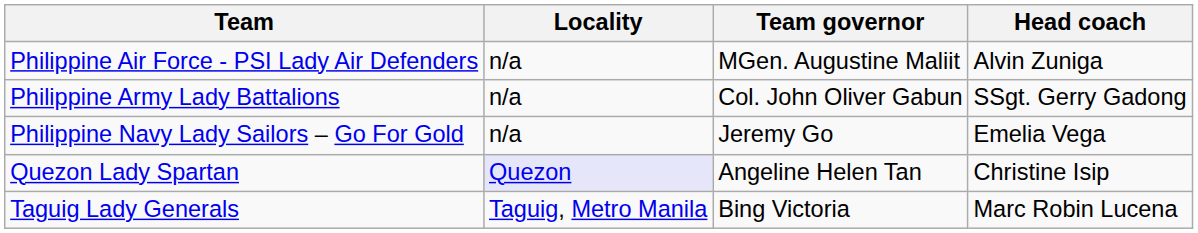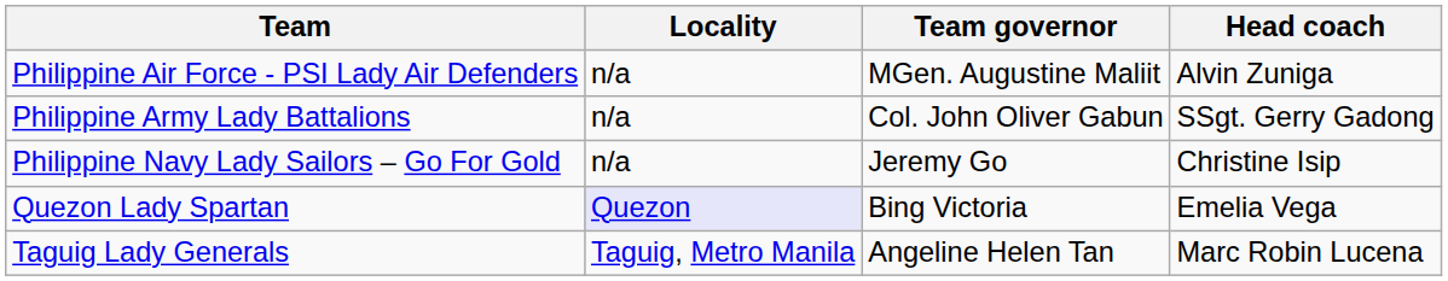Philippine Navy Lady Sailors – Go For Gold | Head coach: Emelia Vega -> Christine Isip
Quezon Lady Spartan | Team governor: Angeline Helen Tan -> Bing Victoria
Quezon Lady Spartan | Head coach: Christine Isip -> Emelia Vega
Taguig Lady Generals | Team governor: Bing Victoria -> Angeline Helen Tan
